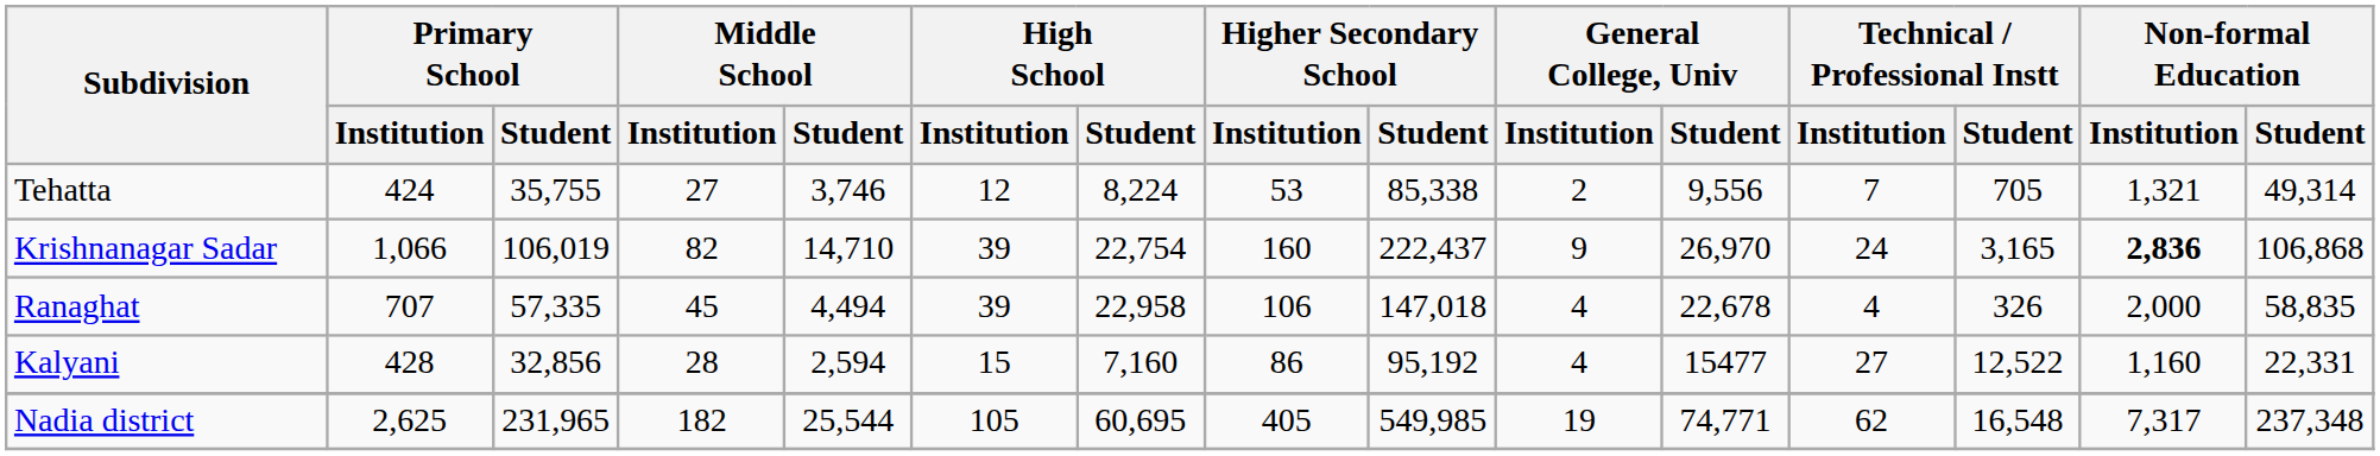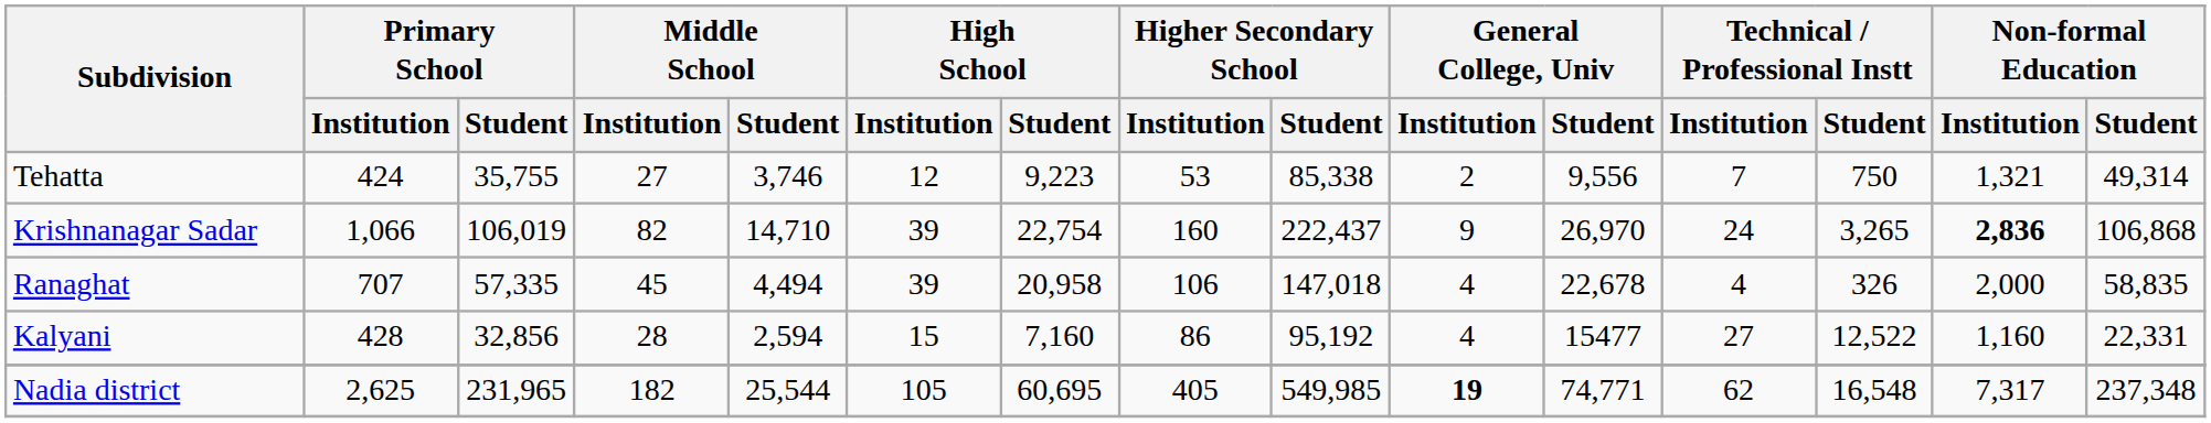Tehatta | High School / Student: 8,224 -> 9,223
Tehatta | Technical / Professional Instt / Student: 705 -> 750
Krishnanagar Sadar | Technical / Professional Instt / Student: 3,165 -> 3,265
Ranaghat | High School / Student: 22,958 -> 20,958
Nadia district | General College, Univ / Institution: normal -> bold
